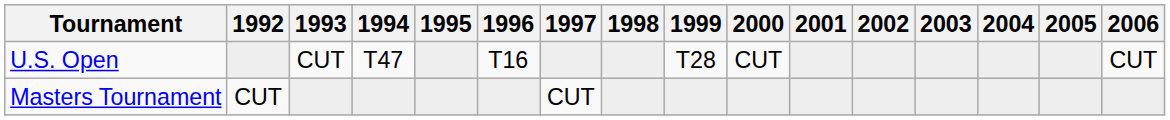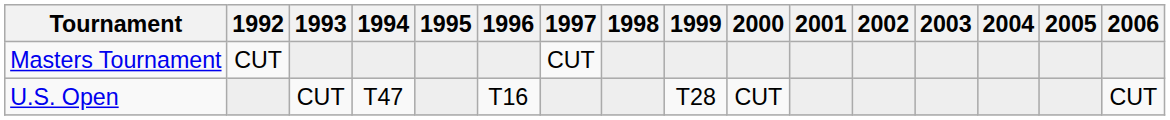rows swapped: Masters Tournament <-> U.S. Open
